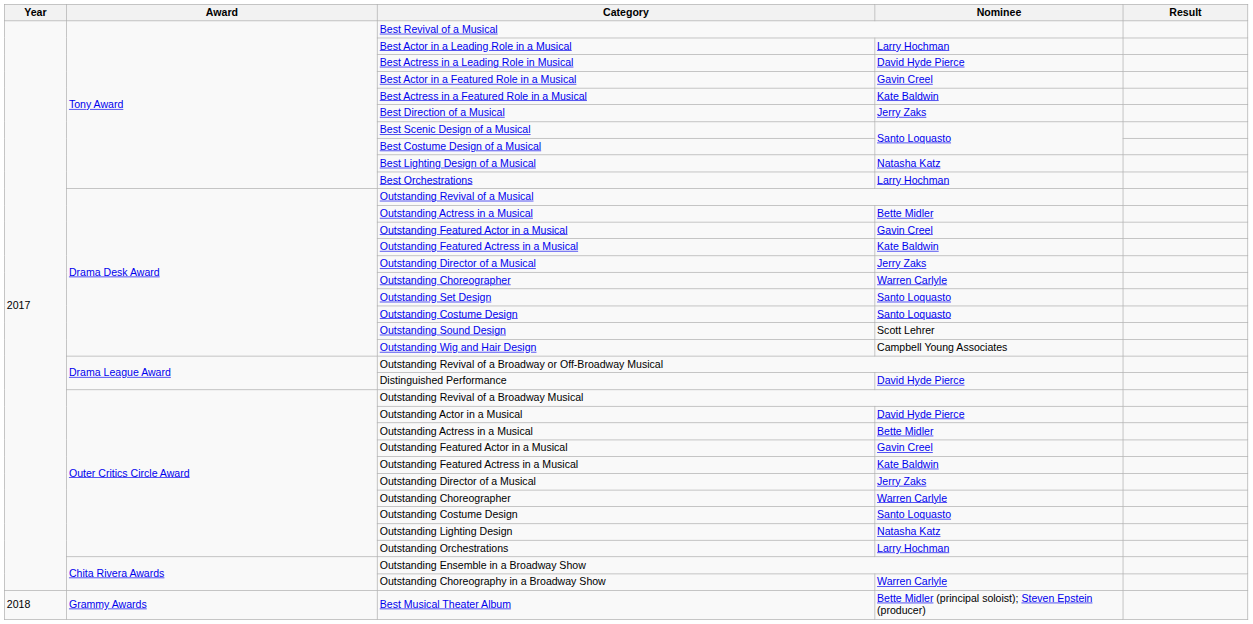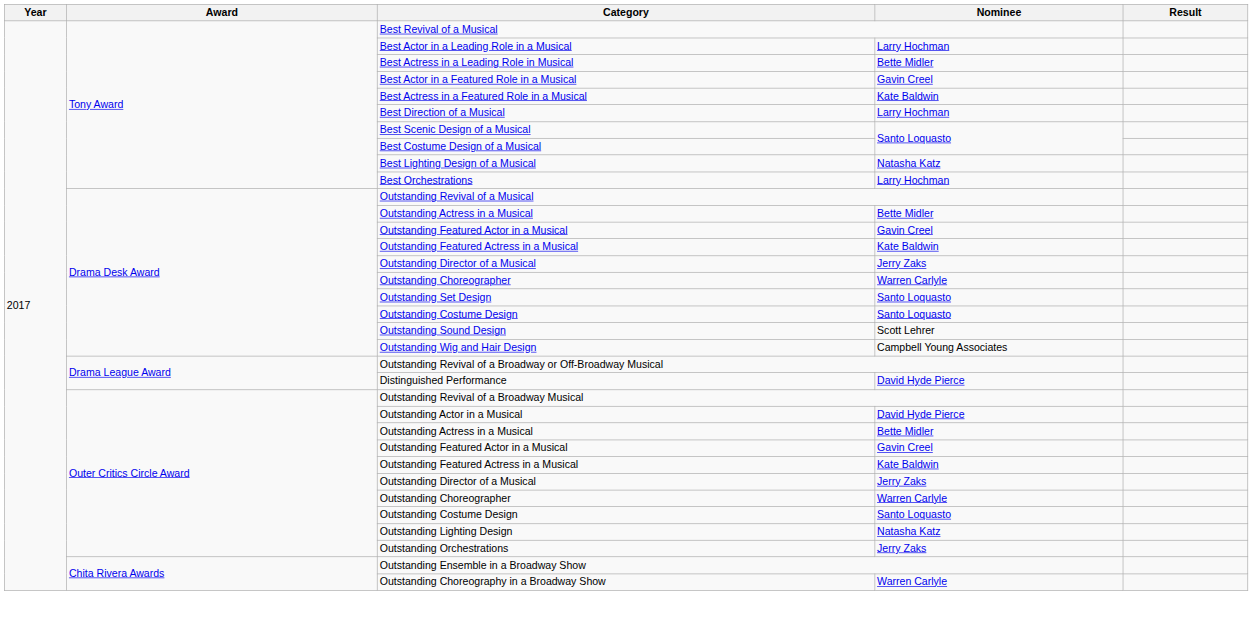Best Actress in a Leading Role in Musical | Nominee: David Hyde Pierce -> Bette Midler
Best Direction of a Musical | Nominee: Jerry Zaks -> Larry Hochman
Outstanding Orchestrations | Nominee: Larry Hochman -> Jerry Zaks
- row: 2018 | Grammy Awards | Best Musical Theater Album | Bette Midler (principal soloist); Steven Epstein (producer)
